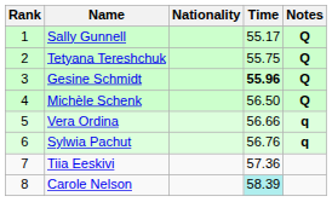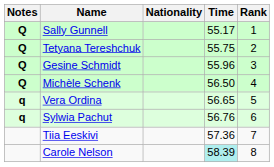columns swapped: Rank <-> Notes
Gesine Schmidt | Time: bold -> normal
Vera Ordina | Time: 56.66 -> 56.65
